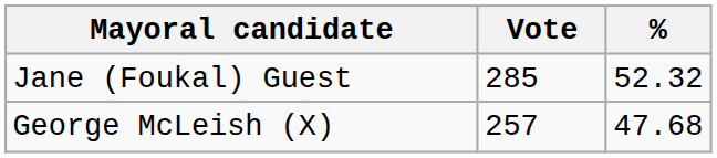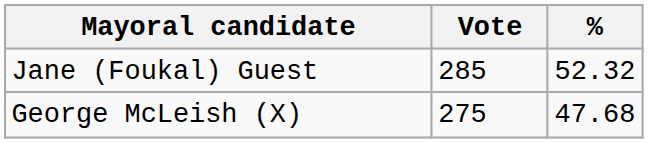George McLeish (X) | Vote: 257 -> 275
